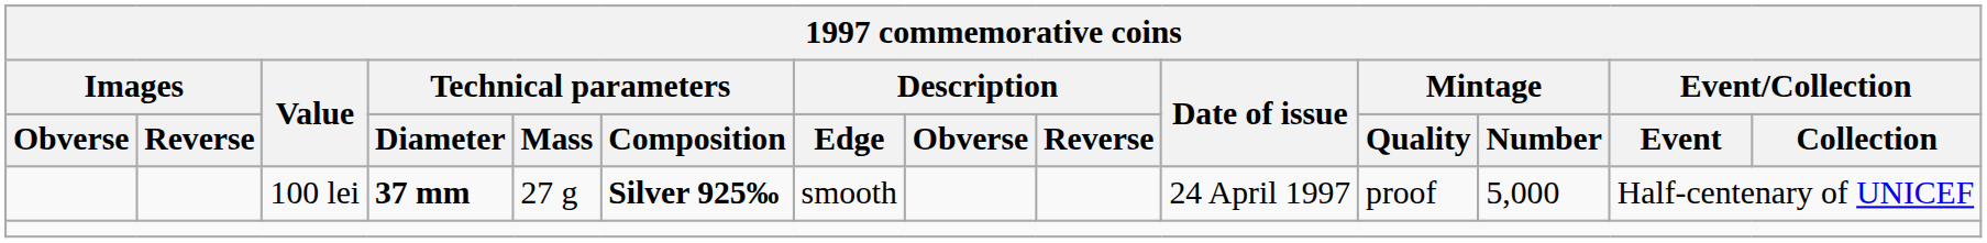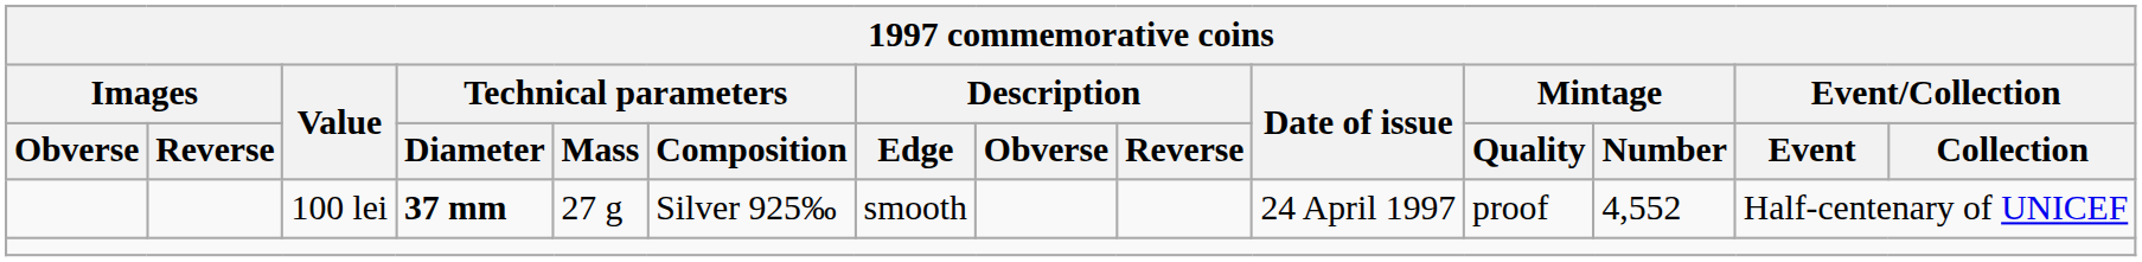100 lei | Technical parameters / Composition: bold -> normal
100 lei | Mintage / Number: 5,000 -> 4,552
